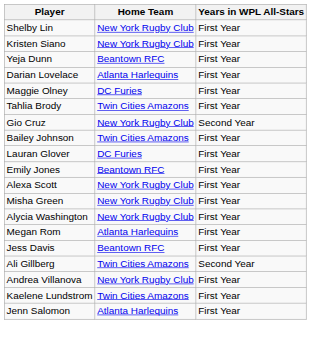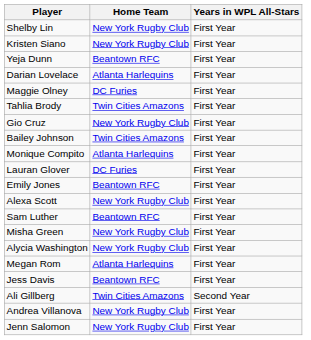Gio Cruz | Years in WPL All-Stars: Second Year -> First Year
+ row: Monique Compito | Atlanta Harlequins | First Year
+ row: Sam Luther | Beantown RFC | First Year
- row: Kaelene Lundstrom | Twin Cities Amazons | First Year
Jenn Salomon | Home Team: Atlanta Harlequins -> New York Rugby Club
